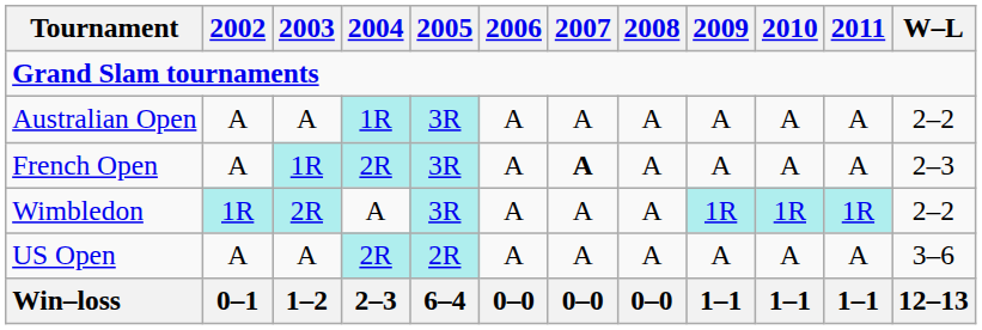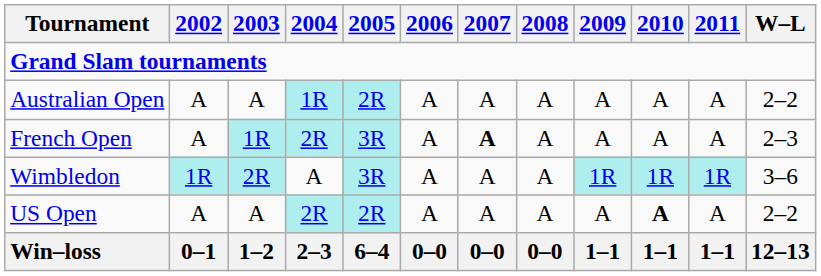Australian Open | 2005: 3R -> 2R
Wimbledon | W–L: 2–2 -> 3–6
US Open | 2010: normal -> bold
US Open | W–L: 3–6 -> 2–2
